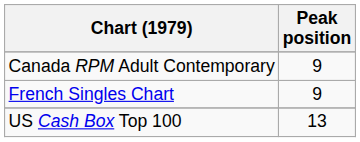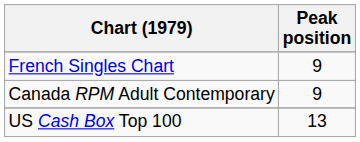rows swapped: Canada RPM Adult Contemporary <-> French Singles Chart
